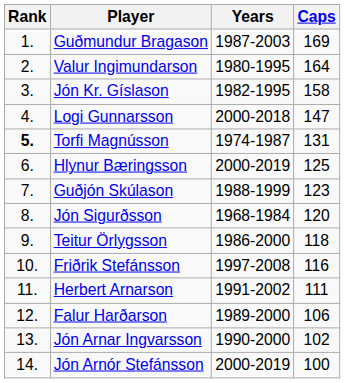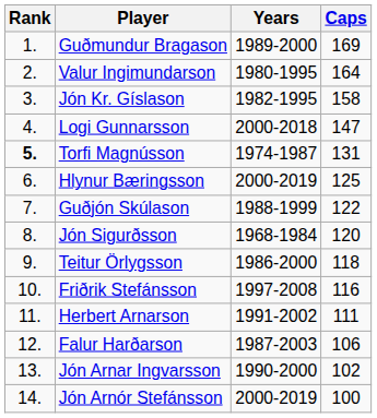Guðmundur Bragason | Years: 1987-2003 -> 1989-2000
Guðjón Skúlason | Caps: 123 -> 122
Falur Harðarson | Years: 1989-2000 -> 1987-2003
